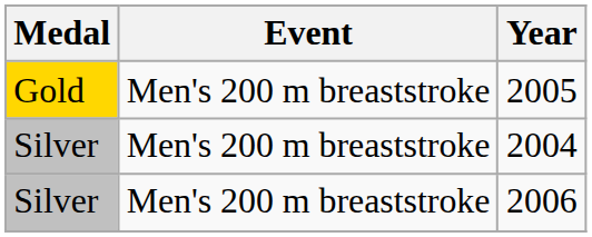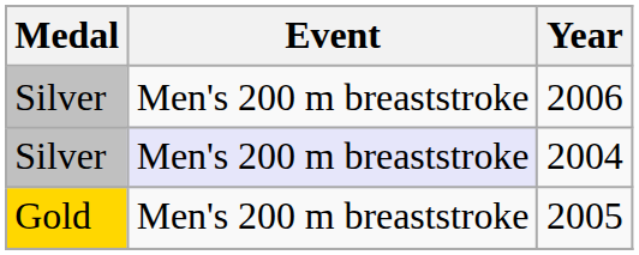rows swapped: 2005 <-> 2006
2004 | Event: no background -> lavender background
